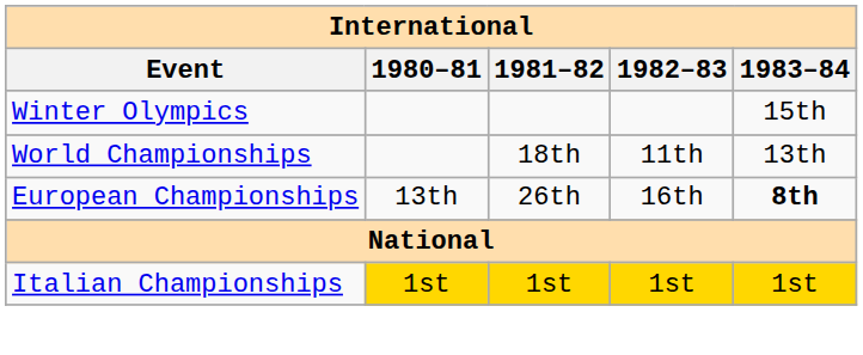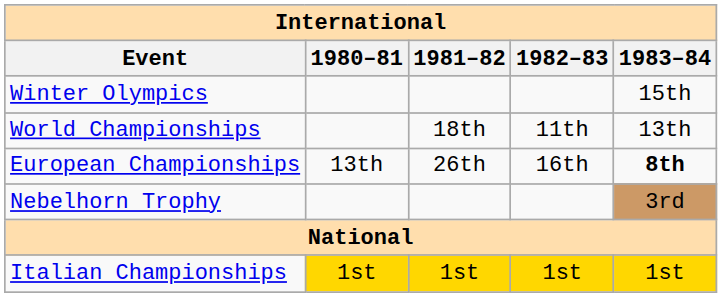+ row: Nebelhorn Trophy | 3rd
